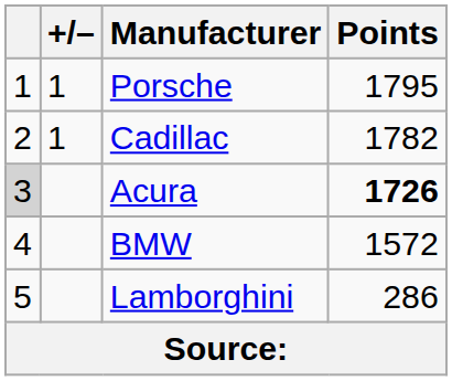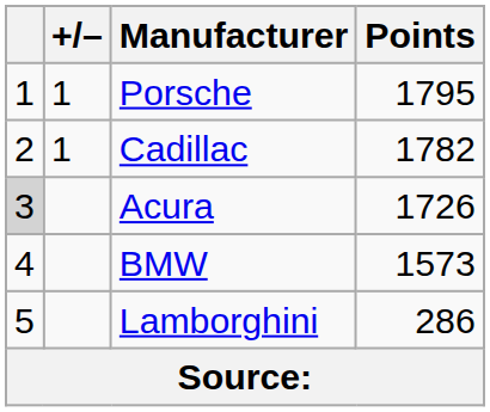Acura | Points: bold -> normal
BMW | Points: 1572 -> 1573
